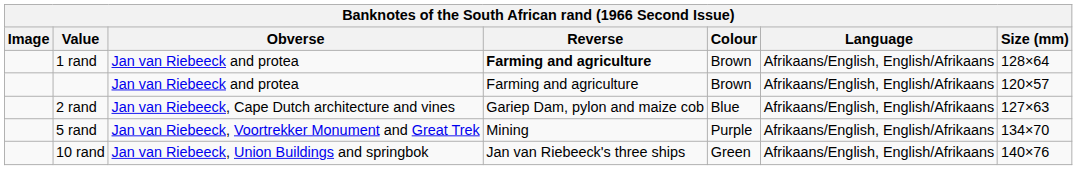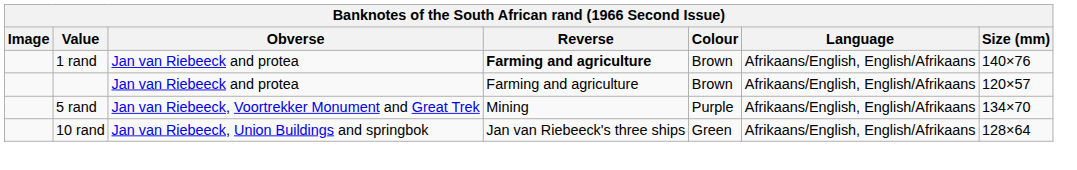1 rand | Size (mm): 128×64 -> 140×76
- row: 2 rand | Jan van Riebeeck, Cape Dutch architecture and vines | Gariep Dam, pylon and maize cob | Blue | Afrikaans/English, English/Afrikaans | 127×63
10 rand | Size (mm): 140×76 -> 128×64
